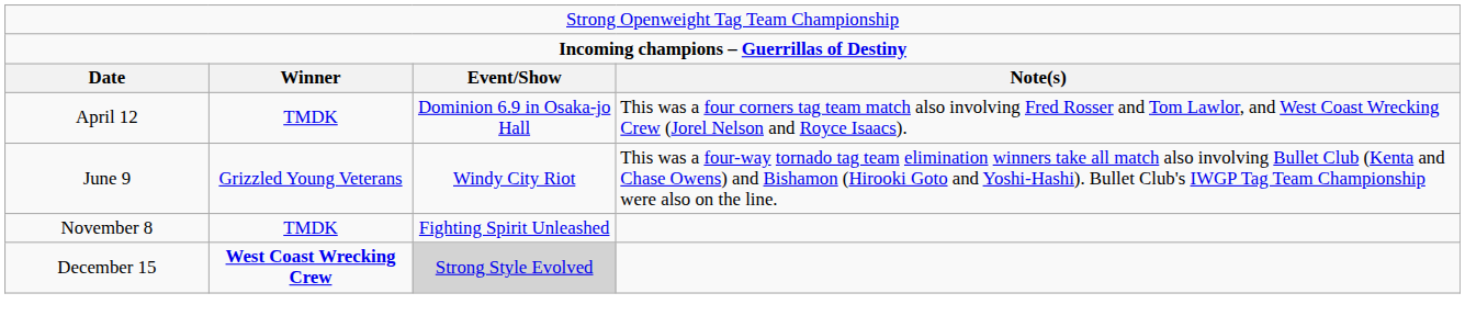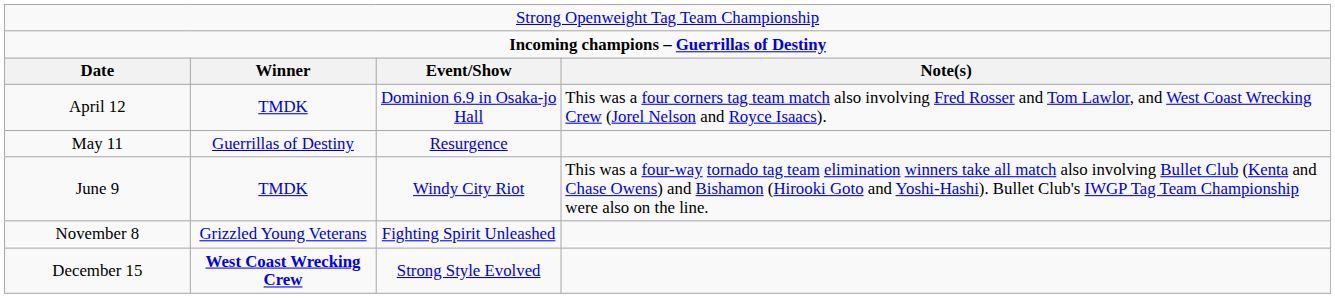+ row: May 11 | Guerrillas of Destiny | Resurgence
June 9 | column 2: Grizzled Young Veterans -> TMDK
November 8 | column 2: TMDK -> Grizzled Young Veterans
December 15 | column 3: lightgrey background -> no background
